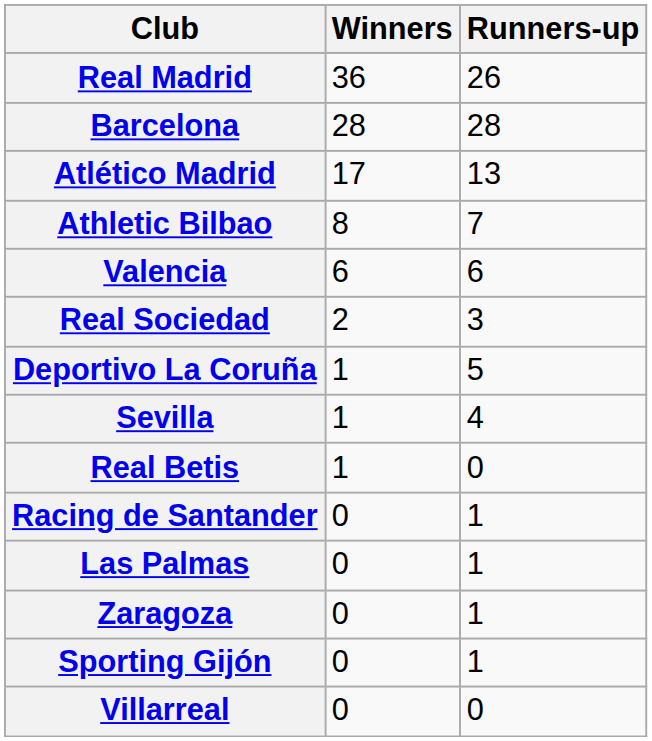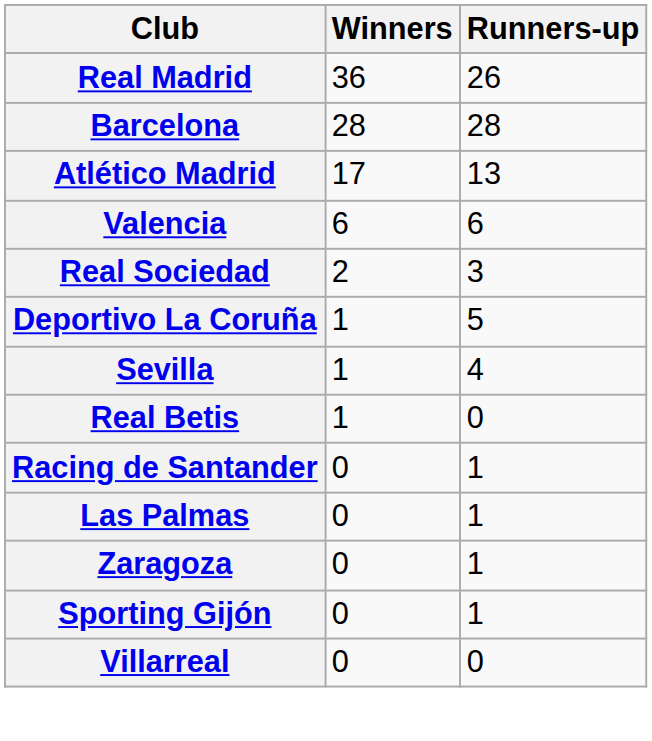- row: Athletic Bilbao | 8 | 7
